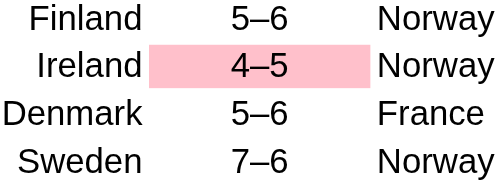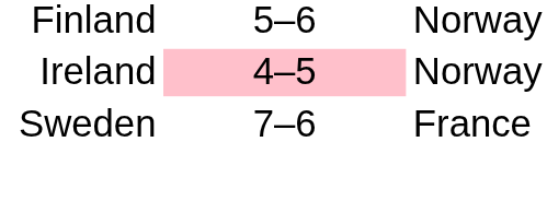- row: Denmark | 5–6 | France
Sweden | column 3: Norway -> France
